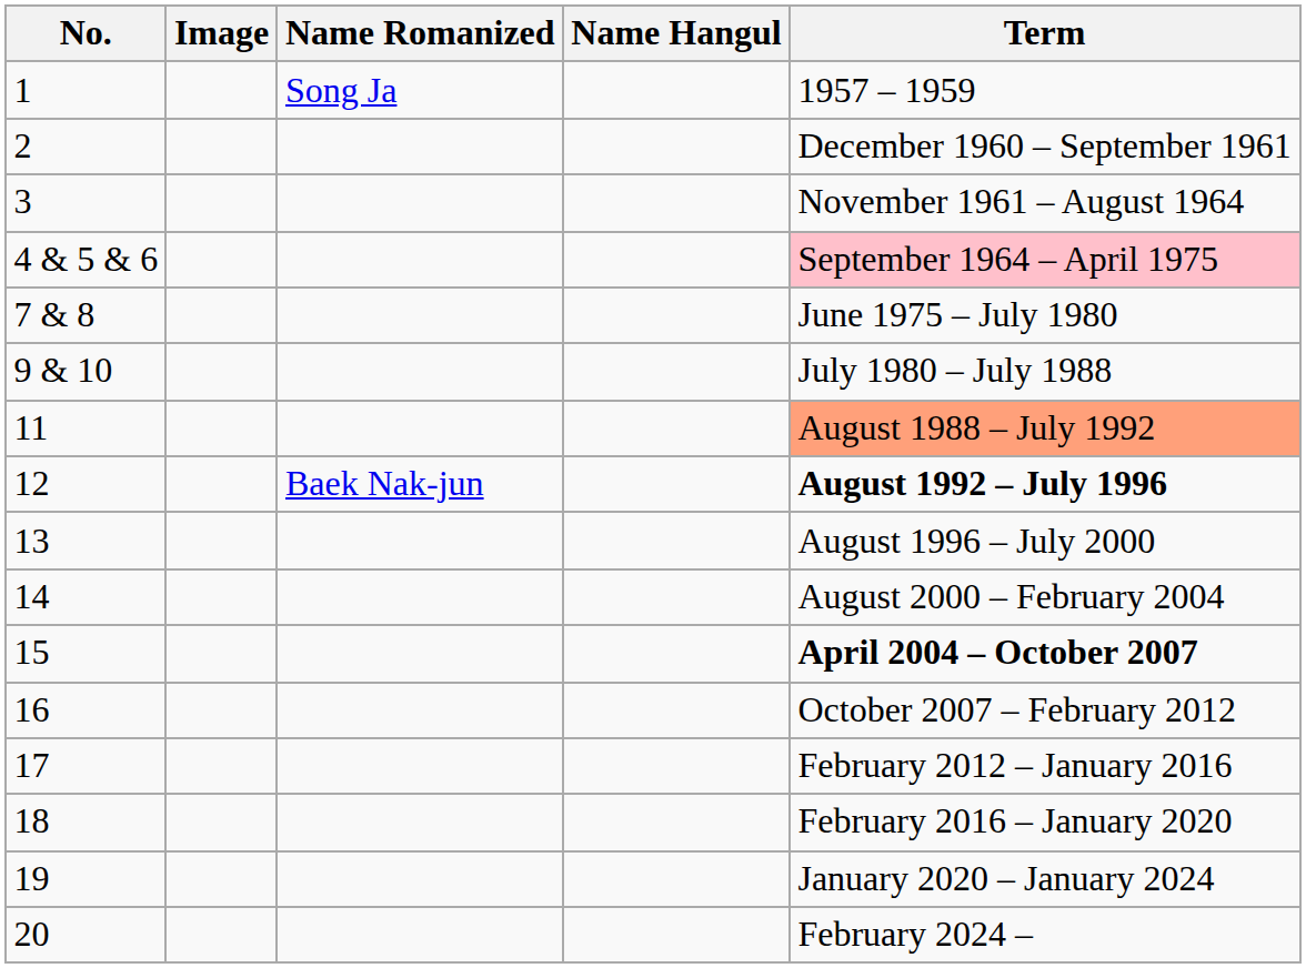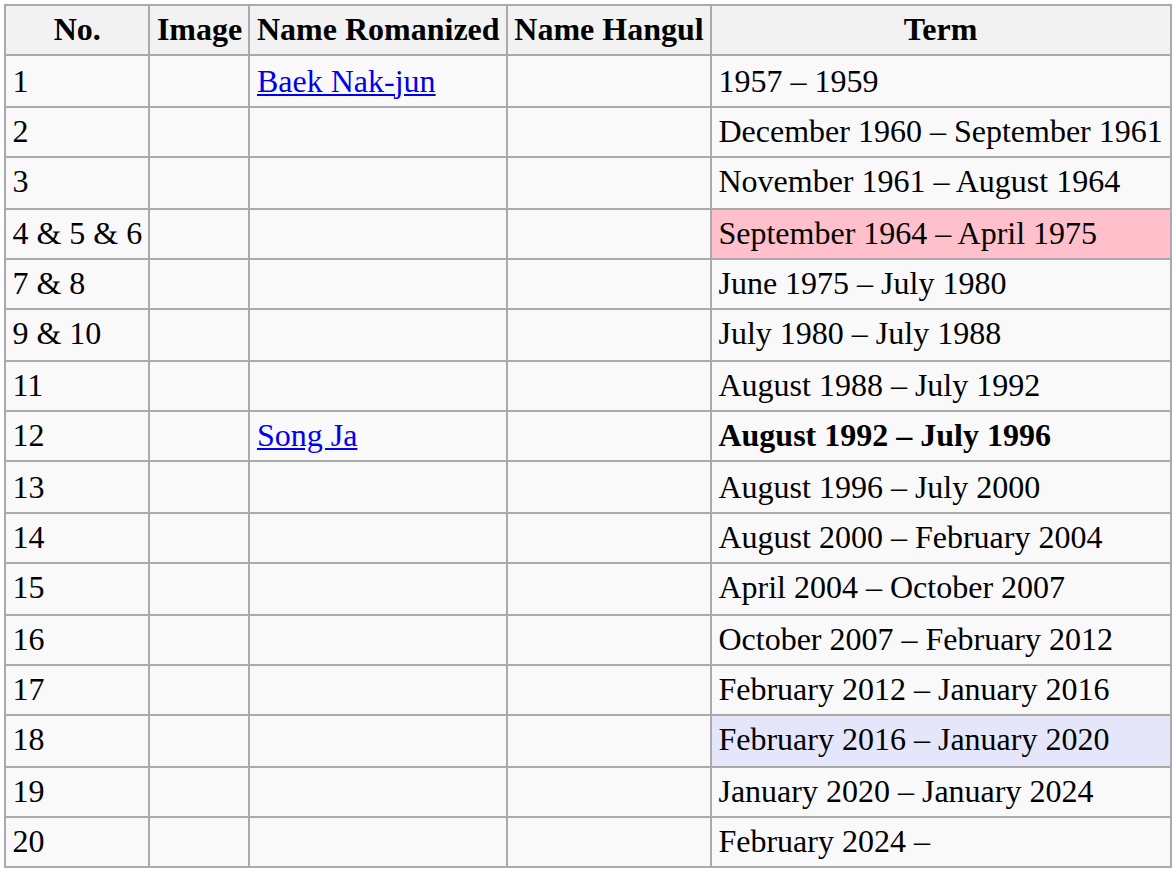1 | Name Romanized: Song Ja -> Baek Nak-jun
11 | Term: lightsalmon background -> no background
12 | Name Romanized: Baek Nak-jun -> Song Ja
15 | Term: bold -> normal
18 | Term: no background -> lavender background
